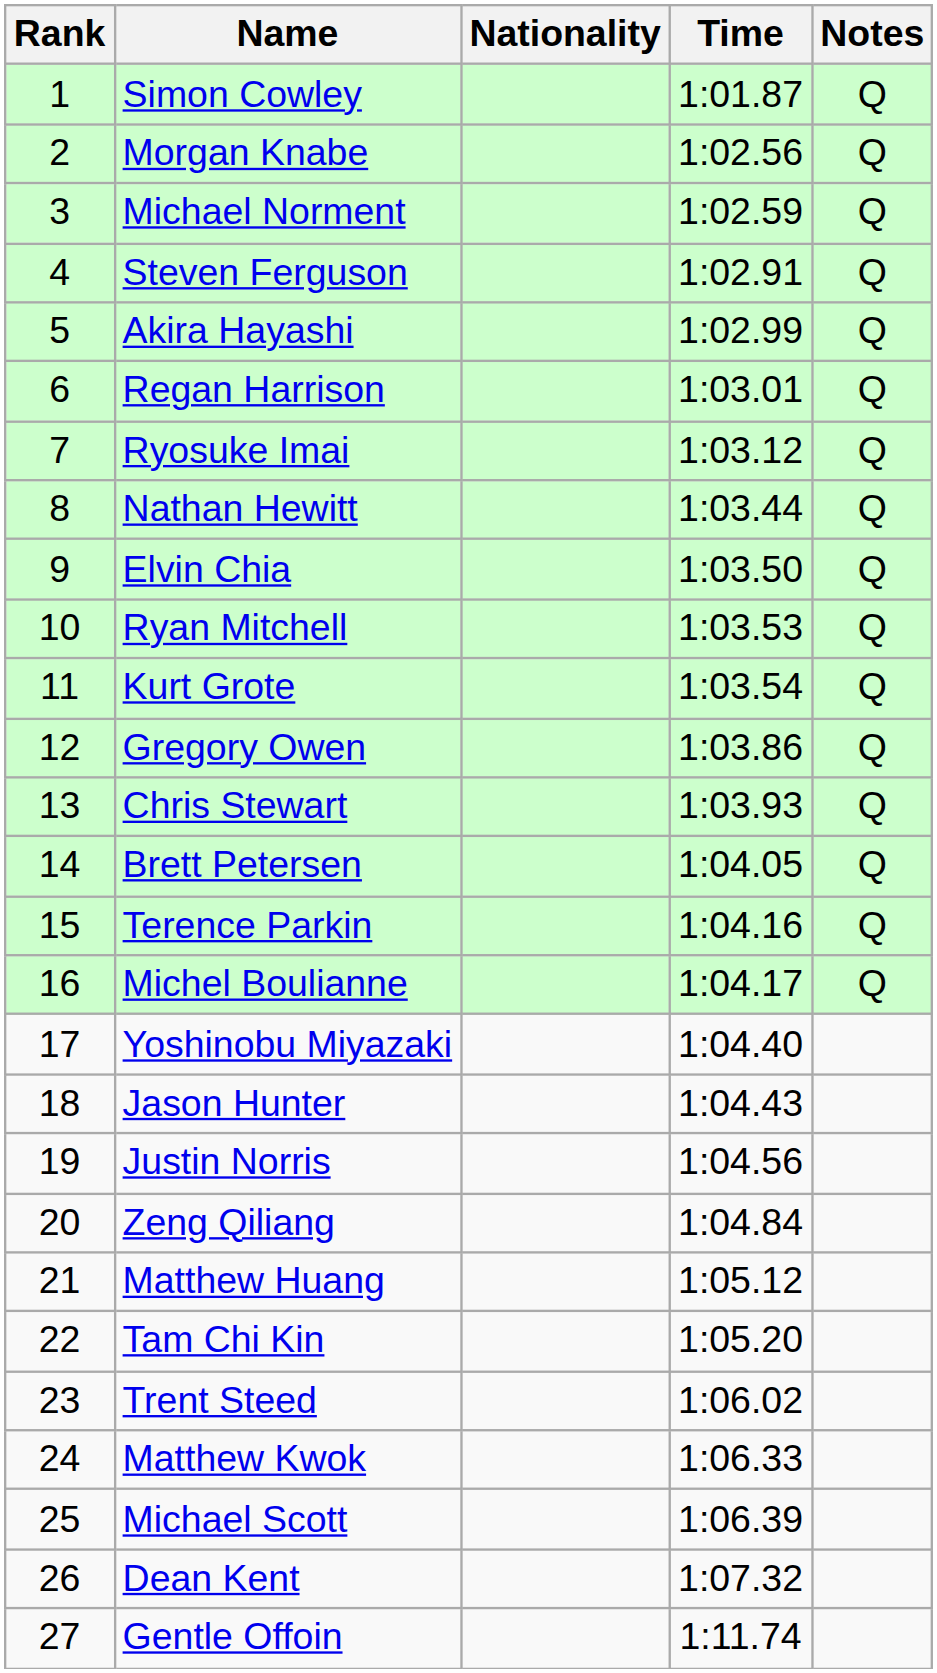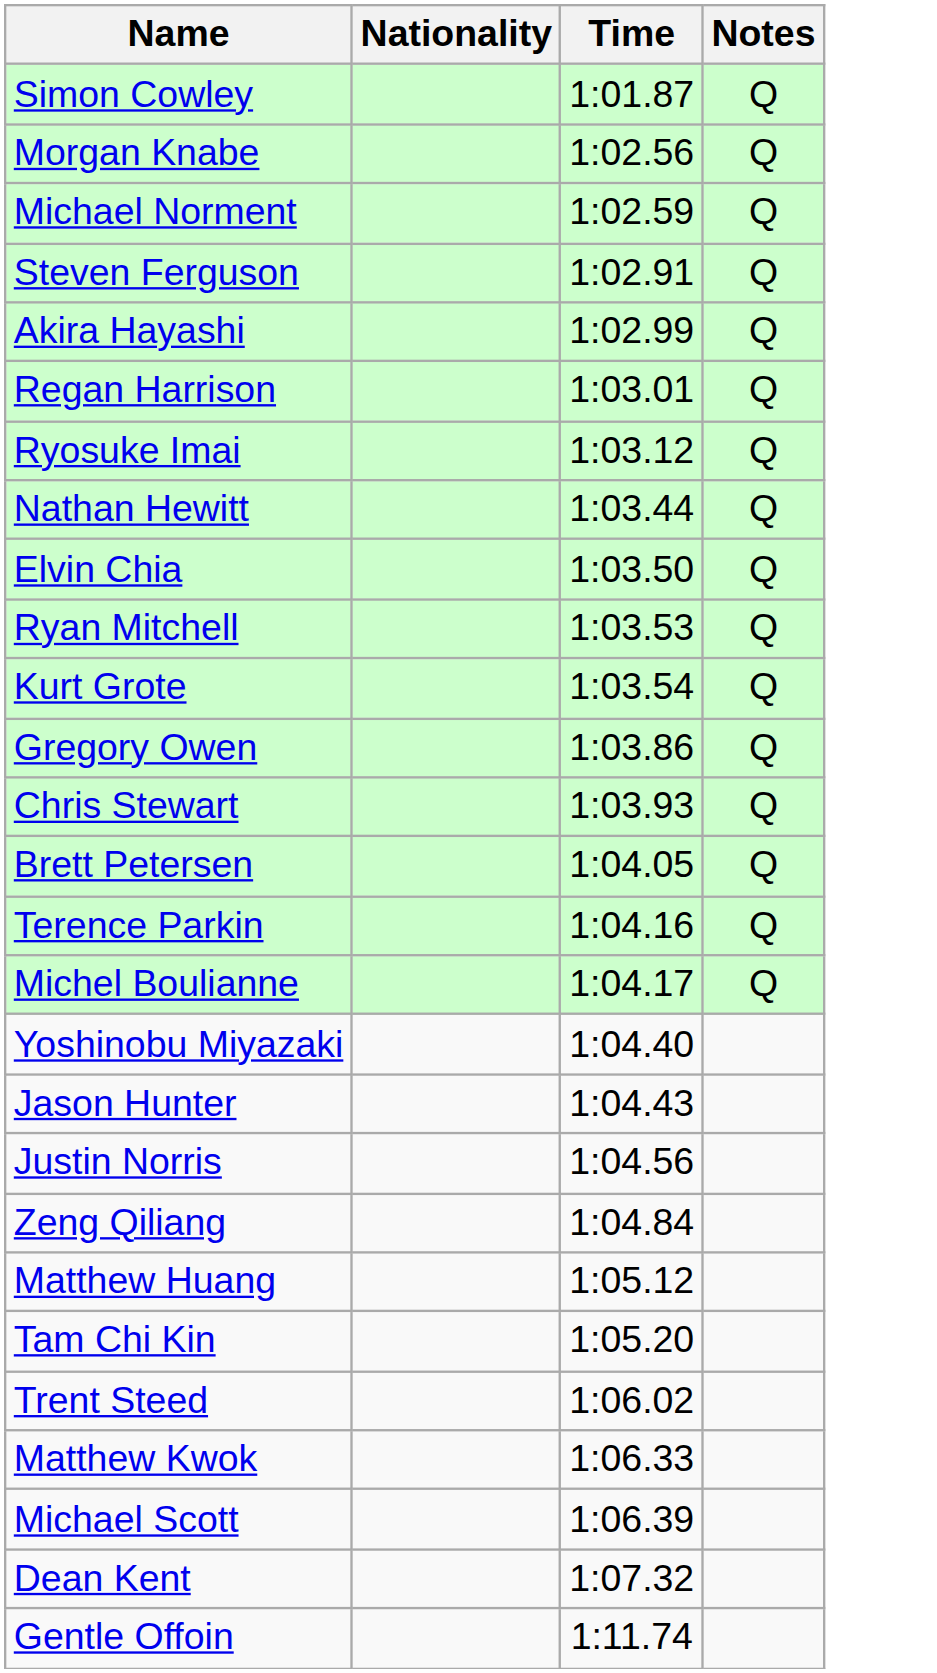- column: Rank | 1 | 2 | 3 | 4 | 5 | 6 | 7 | 8 | 9 | 10 | 11 | 12 | 13 | 14 | 15 | 16 | 17 | 18 | 19 | 20 | 21 | 22 | 23 | 24 | 25 | 26 | 27
